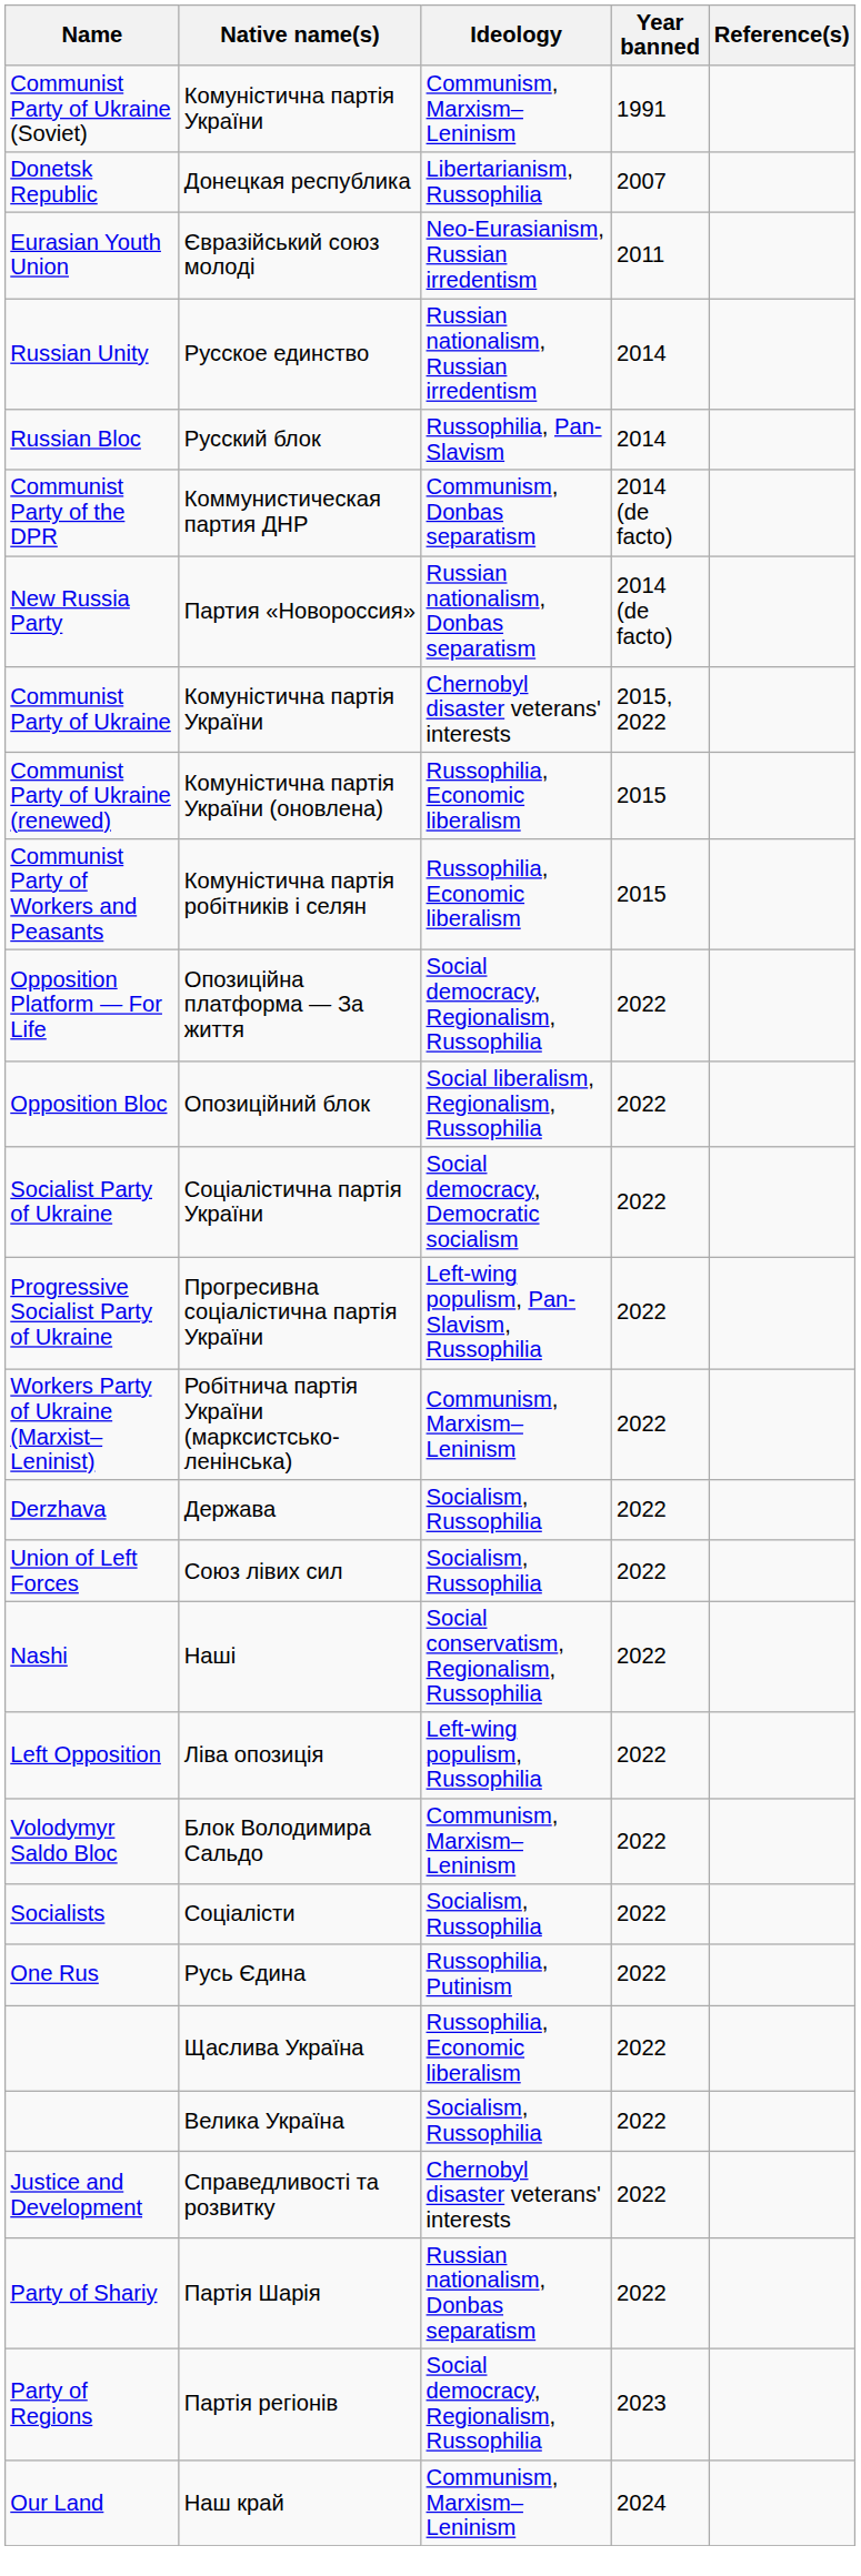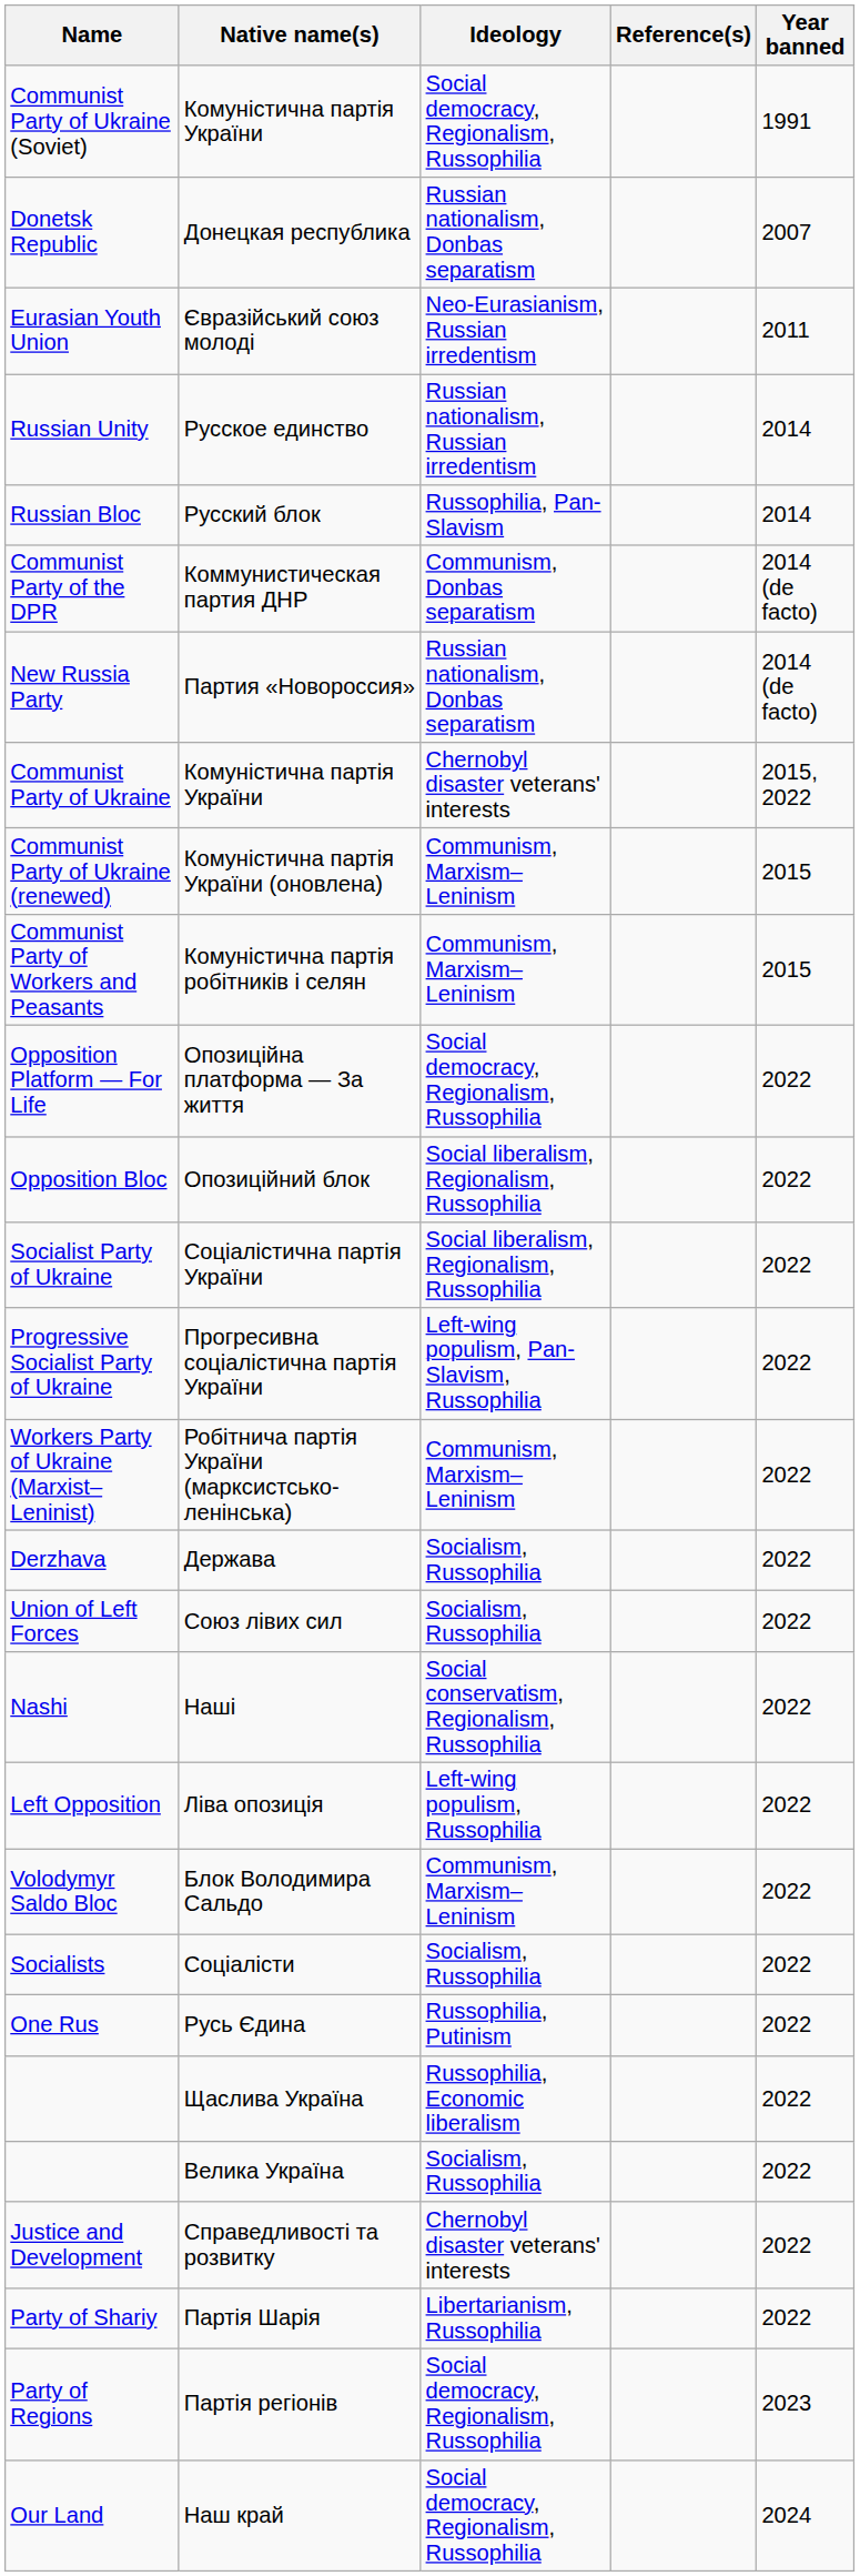columns swapped: Year banned <-> Reference(s)
Communist Party of Ukraine (Soviet) | Ideology: Communism, Marxism–Leninism -> Social democracy, Regionalism, Russophilia
Donetsk Republic | Ideology: Libertarianism, Russophilia -> Russian nationalism, Donbas separatism
Communist Party of Ukraine (renewed) | Ideology: Russophilia, Economic liberalism -> Communism, Marxism–Leninism
Communist Party of Workers and Peasants | Ideology: Russophilia, Economic liberalism -> Communism, Marxism–Leninism
Socialist Party of Ukraine | Ideology: Social democracy, Democratic socialism -> Social liberalism, Regionalism, Russophilia
Party of Shariy | Ideology: Russian nationalism, Donbas separatism -> Libertarianism, Russophilia
Our Land | Ideology: Communism, Marxism–Leninism -> Social democracy, Regionalism, Russophilia
